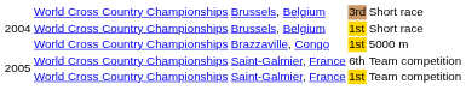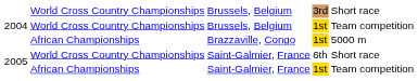Brussels, Belgium / 1st | column 5: Short race -> Team competition
Brazzaville, Congo | column 2: World Cross Country Championships -> African Championships
Saint-Galmier, France / 6th | column 5: Team competition -> Short race
Saint-Galmier, France / 1st | column 2: World Cross Country Championships -> African Championships
